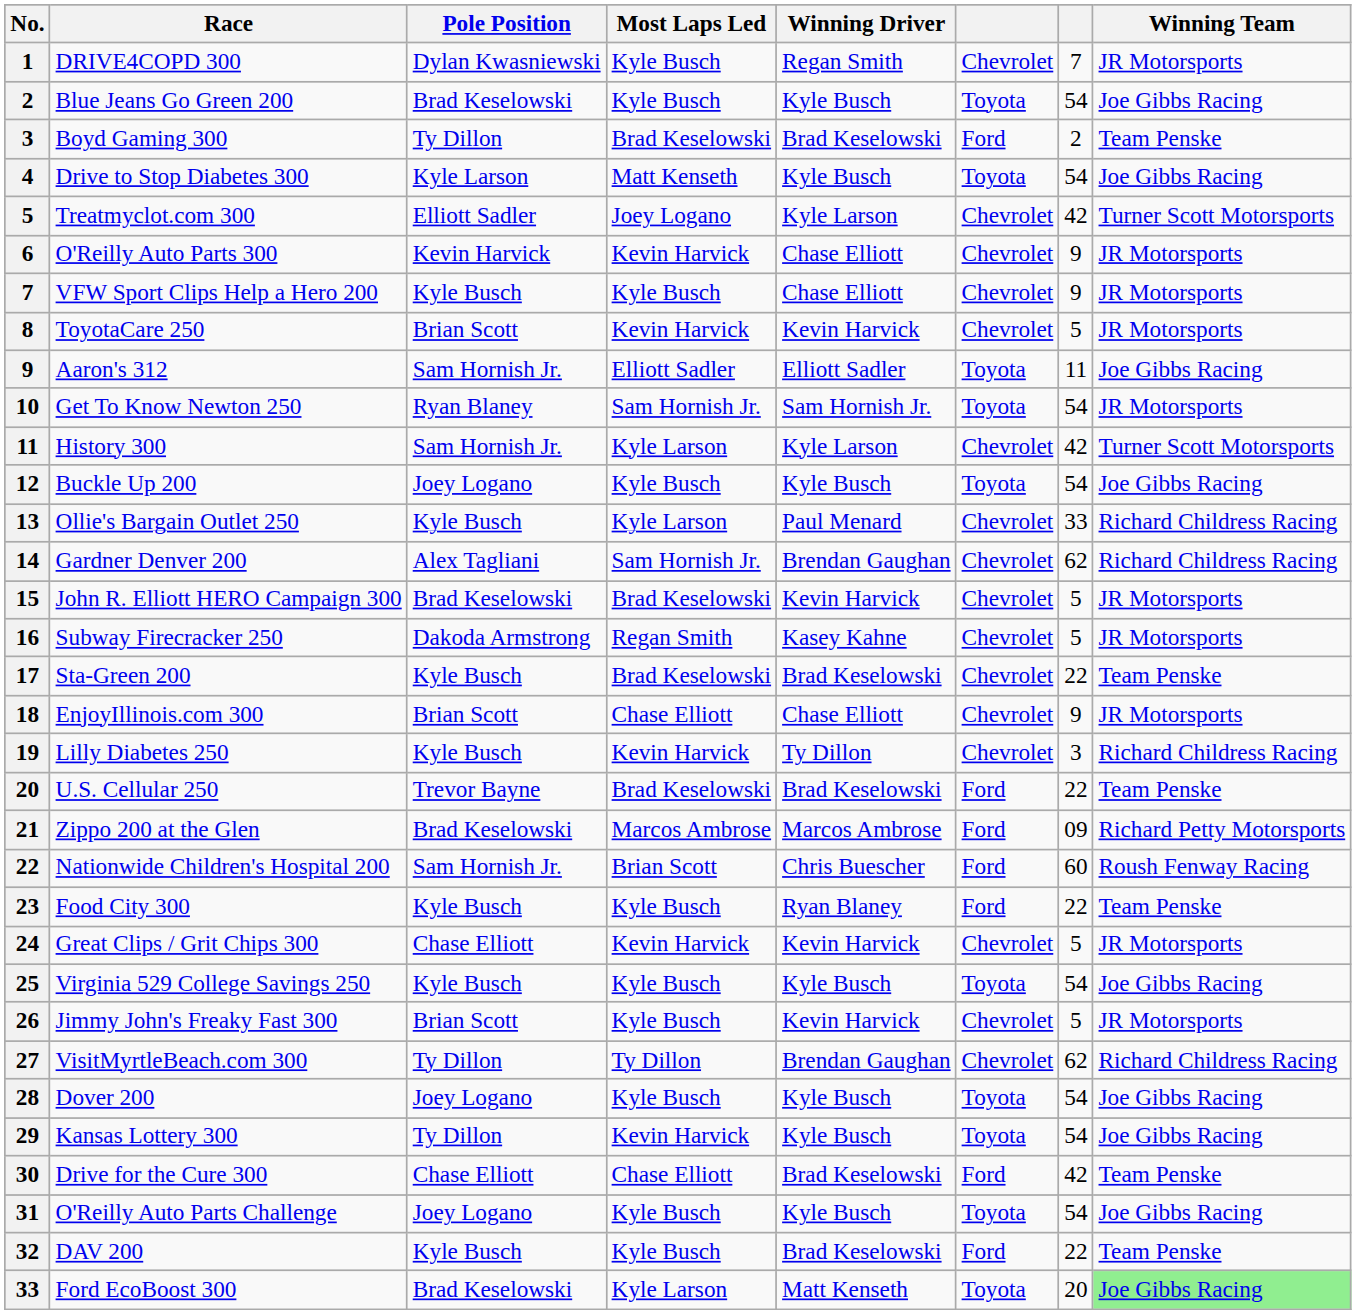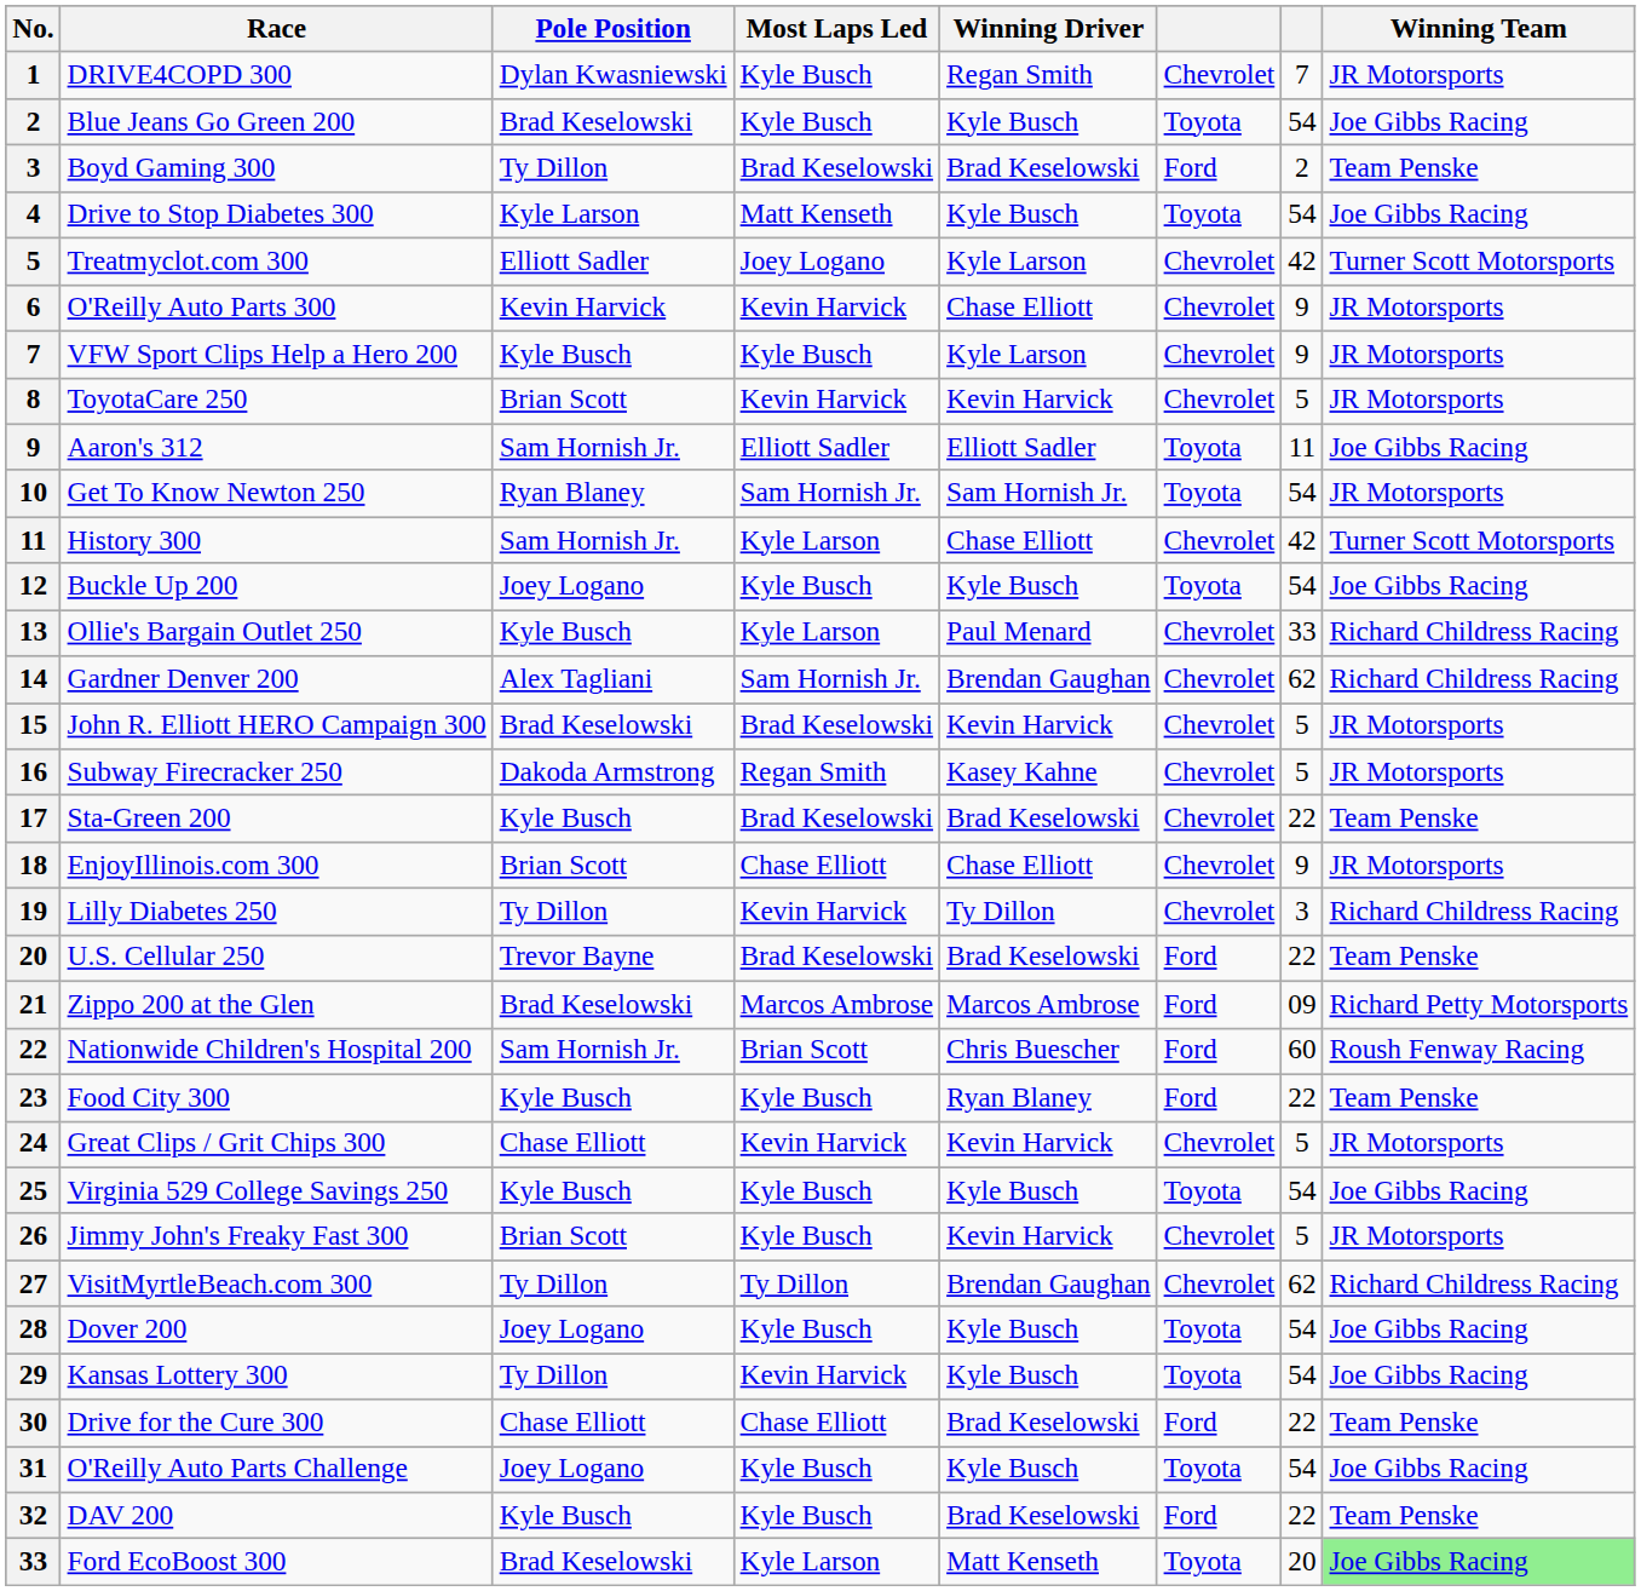VFW Sport Clips Help a Hero 200 | Winning Driver: Chase Elliott -> Kyle Larson
History 300 | Winning Driver: Kyle Larson -> Chase Elliott
Lilly Diabetes 250 | Pole Position: Kyle Busch -> Ty Dillon
Drive for the Cure 300 | column 7: 42 -> 22
